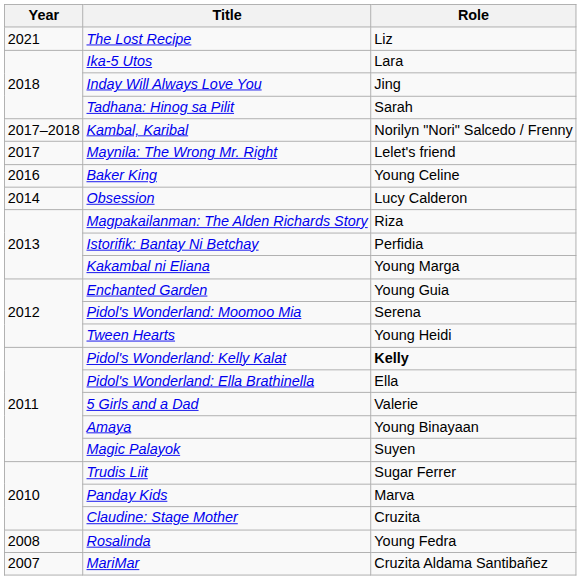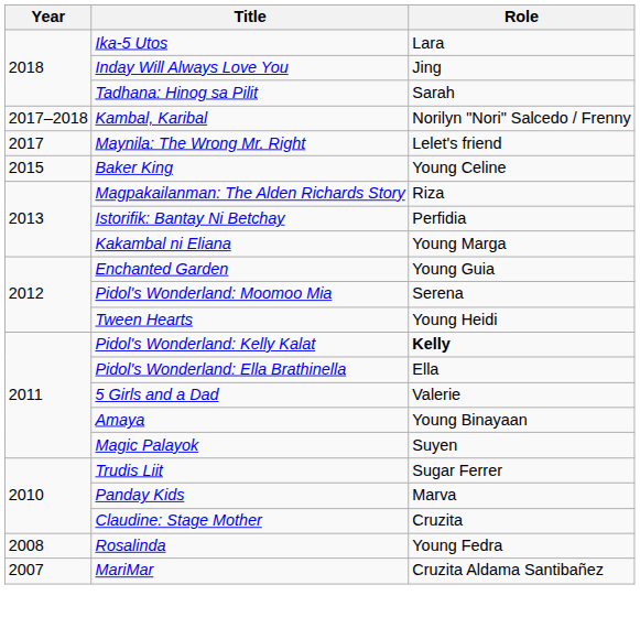- row: 2021 | The Lost Recipe | Liz
Baker King | Year: 2016 -> 2015
- row: 2014 | Obsession | Lucy Calderon
